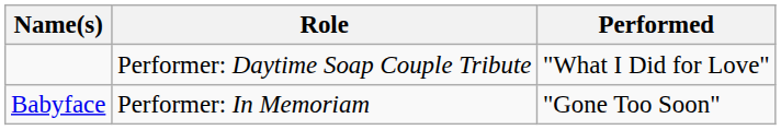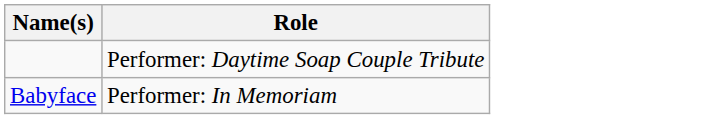- column: Performed | "What I Did for Love" | "Gone Too Soon"
